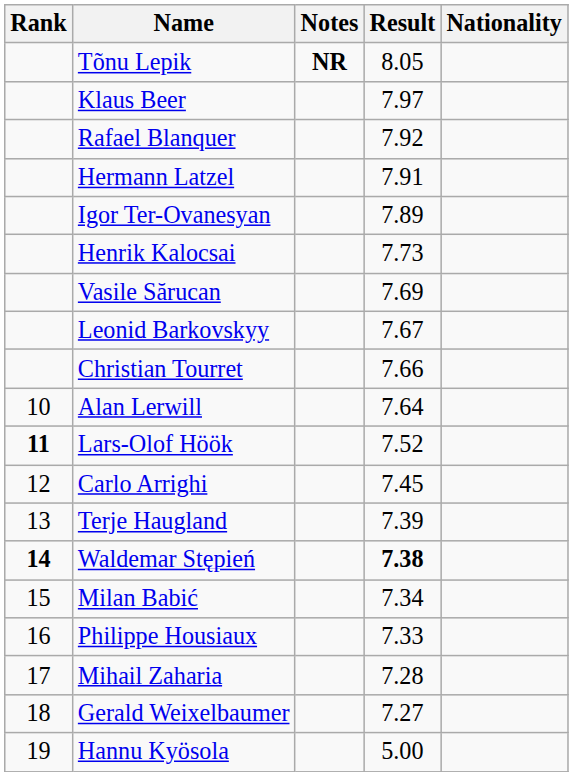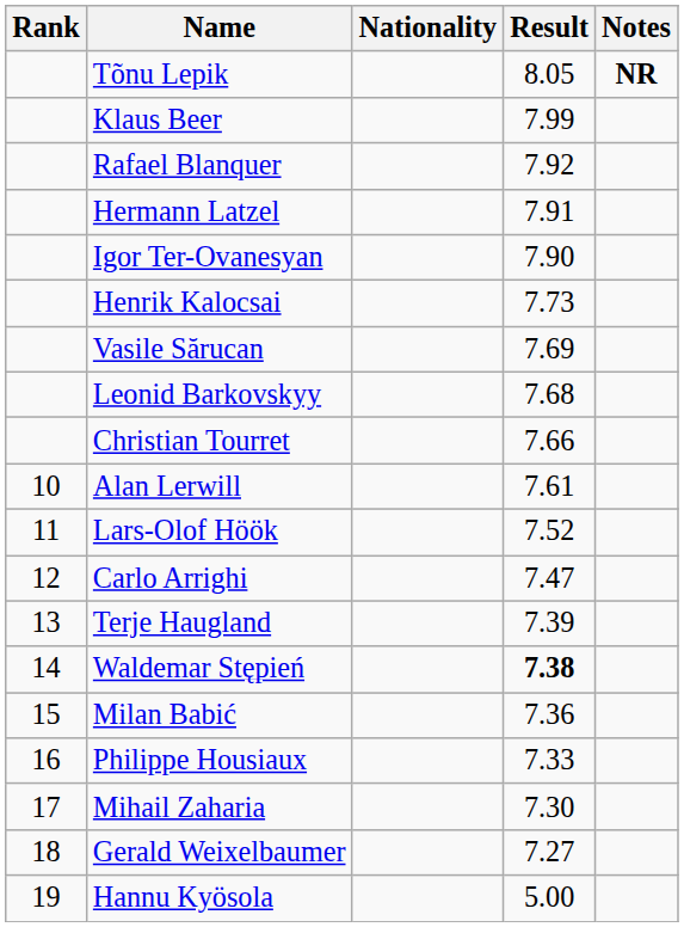columns swapped: Nationality <-> Notes
Klaus Beer | Result: 7.97 -> 7.99
Igor Ter-Ovanesyan | Result: 7.89 -> 7.90
Leonid Barkovskyy | Result: 7.67 -> 7.68
Alan Lerwill | Result: 7.64 -> 7.61
Lars-Olof Höök | Rank: bold -> normal
Carlo Arrighi | Result: 7.45 -> 7.47
Waldemar Stępień | Rank: bold -> normal
Milan Babić | Result: 7.34 -> 7.36
Mihail Zaharia | Result: 7.28 -> 7.30
